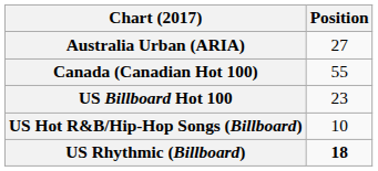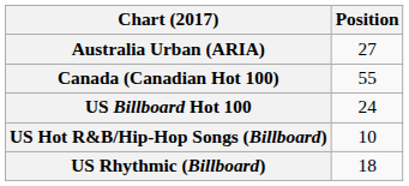US Billboard Hot 100 | Position: 23 -> 24
US Rhythmic (Billboard) | Position: bold -> normal
